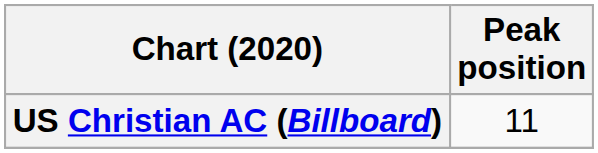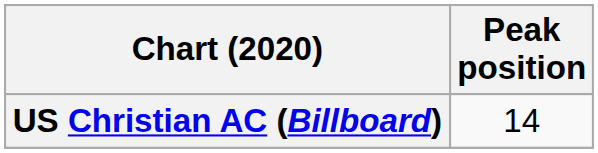US Christian AC (Billboard) | Peak position: 11 -> 14
